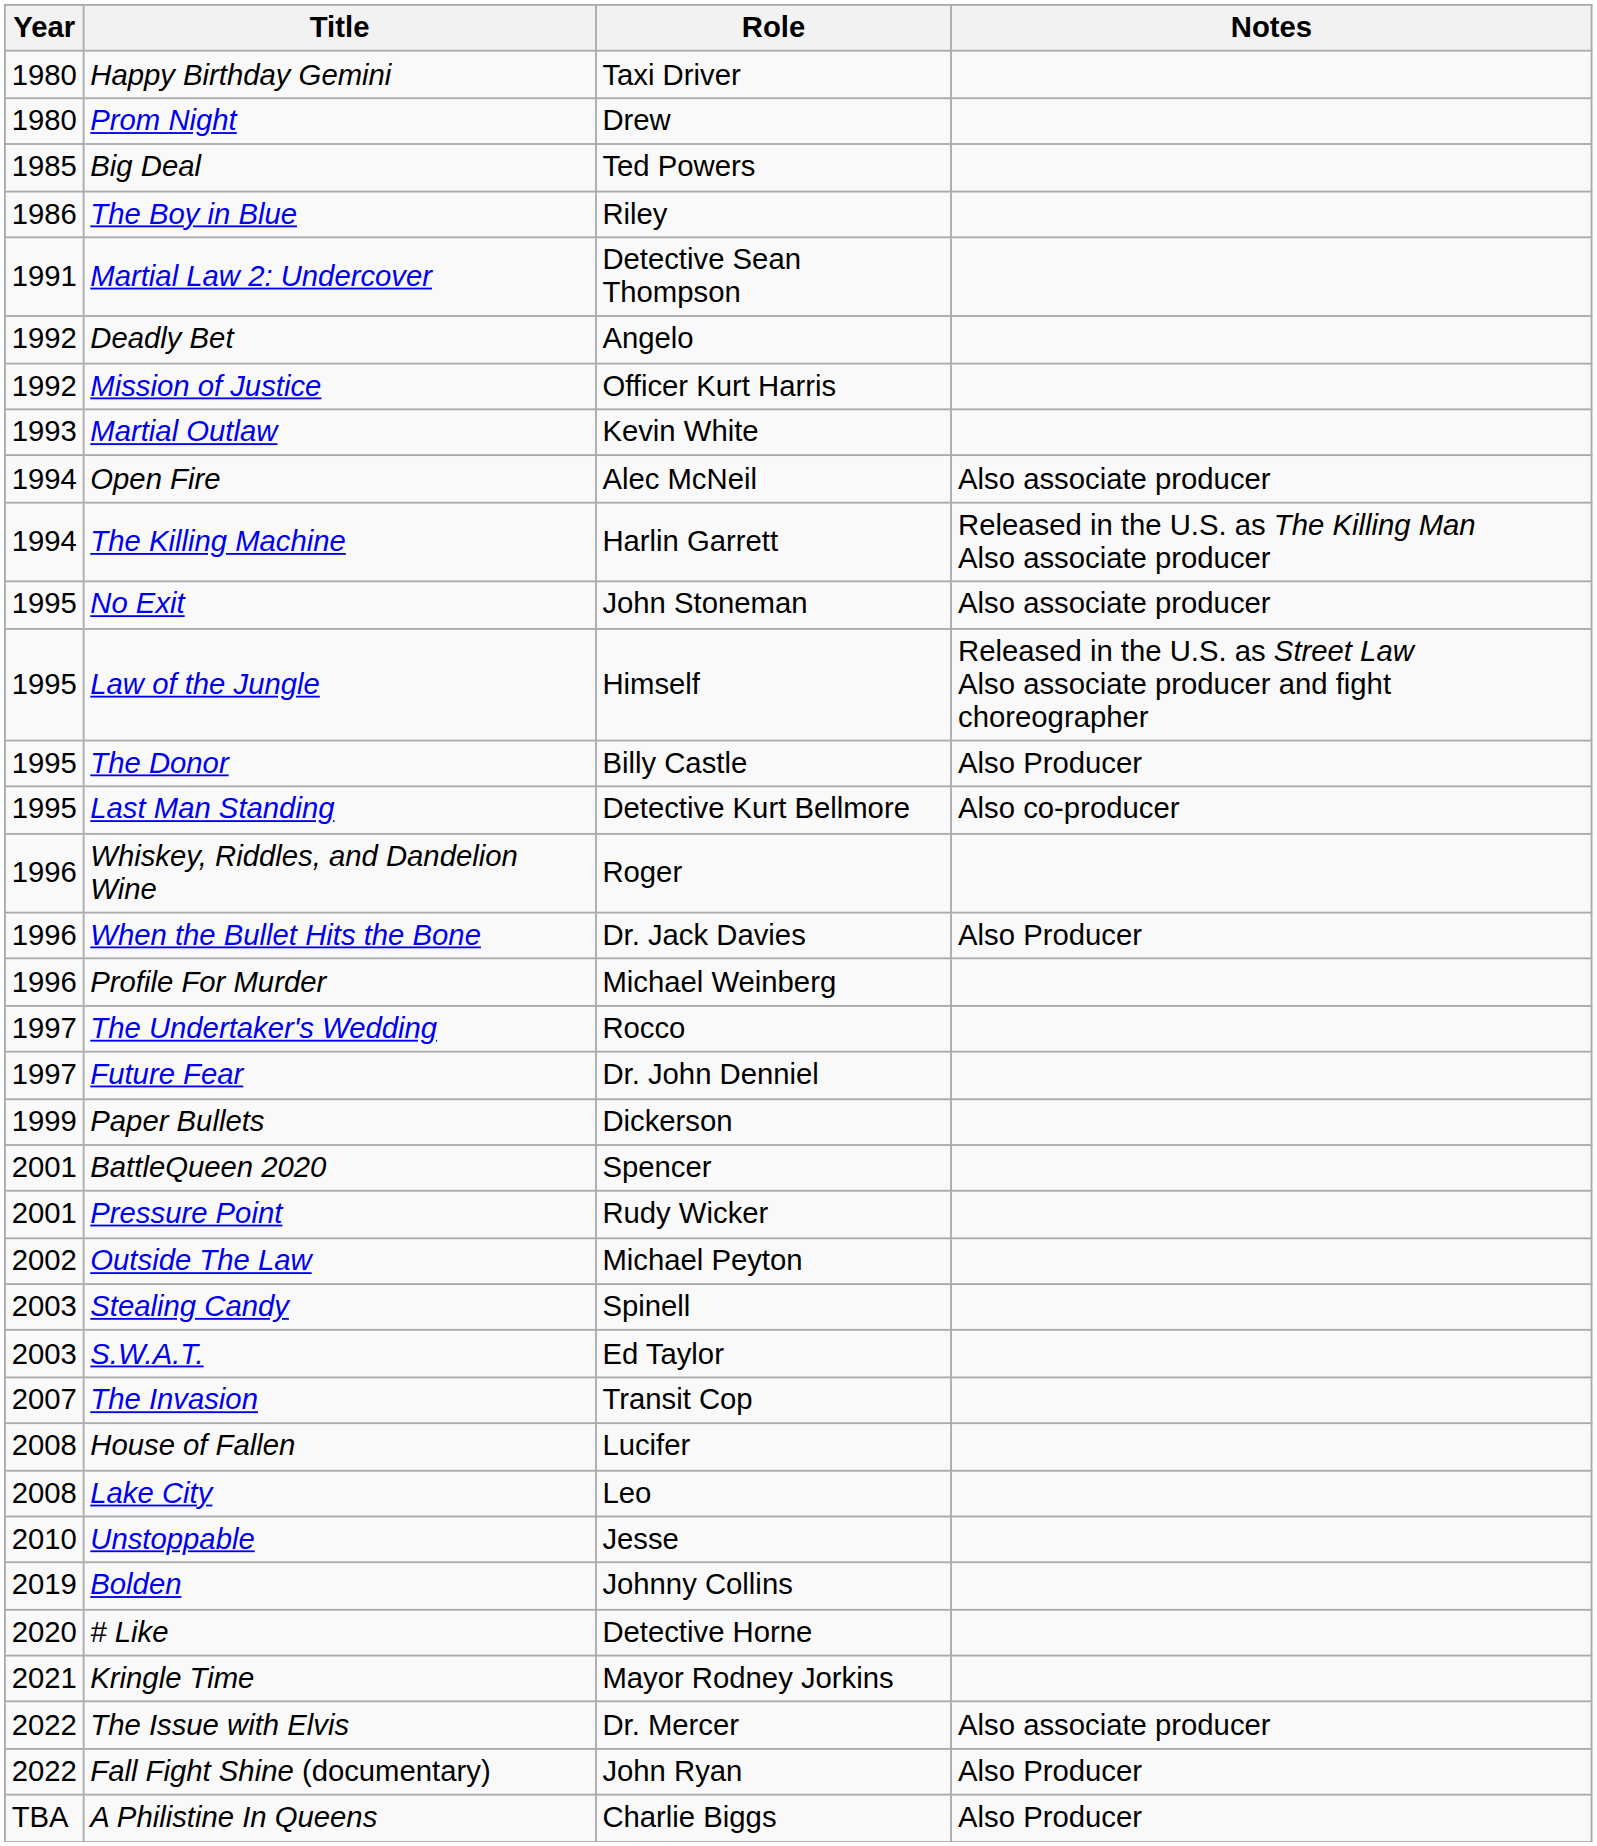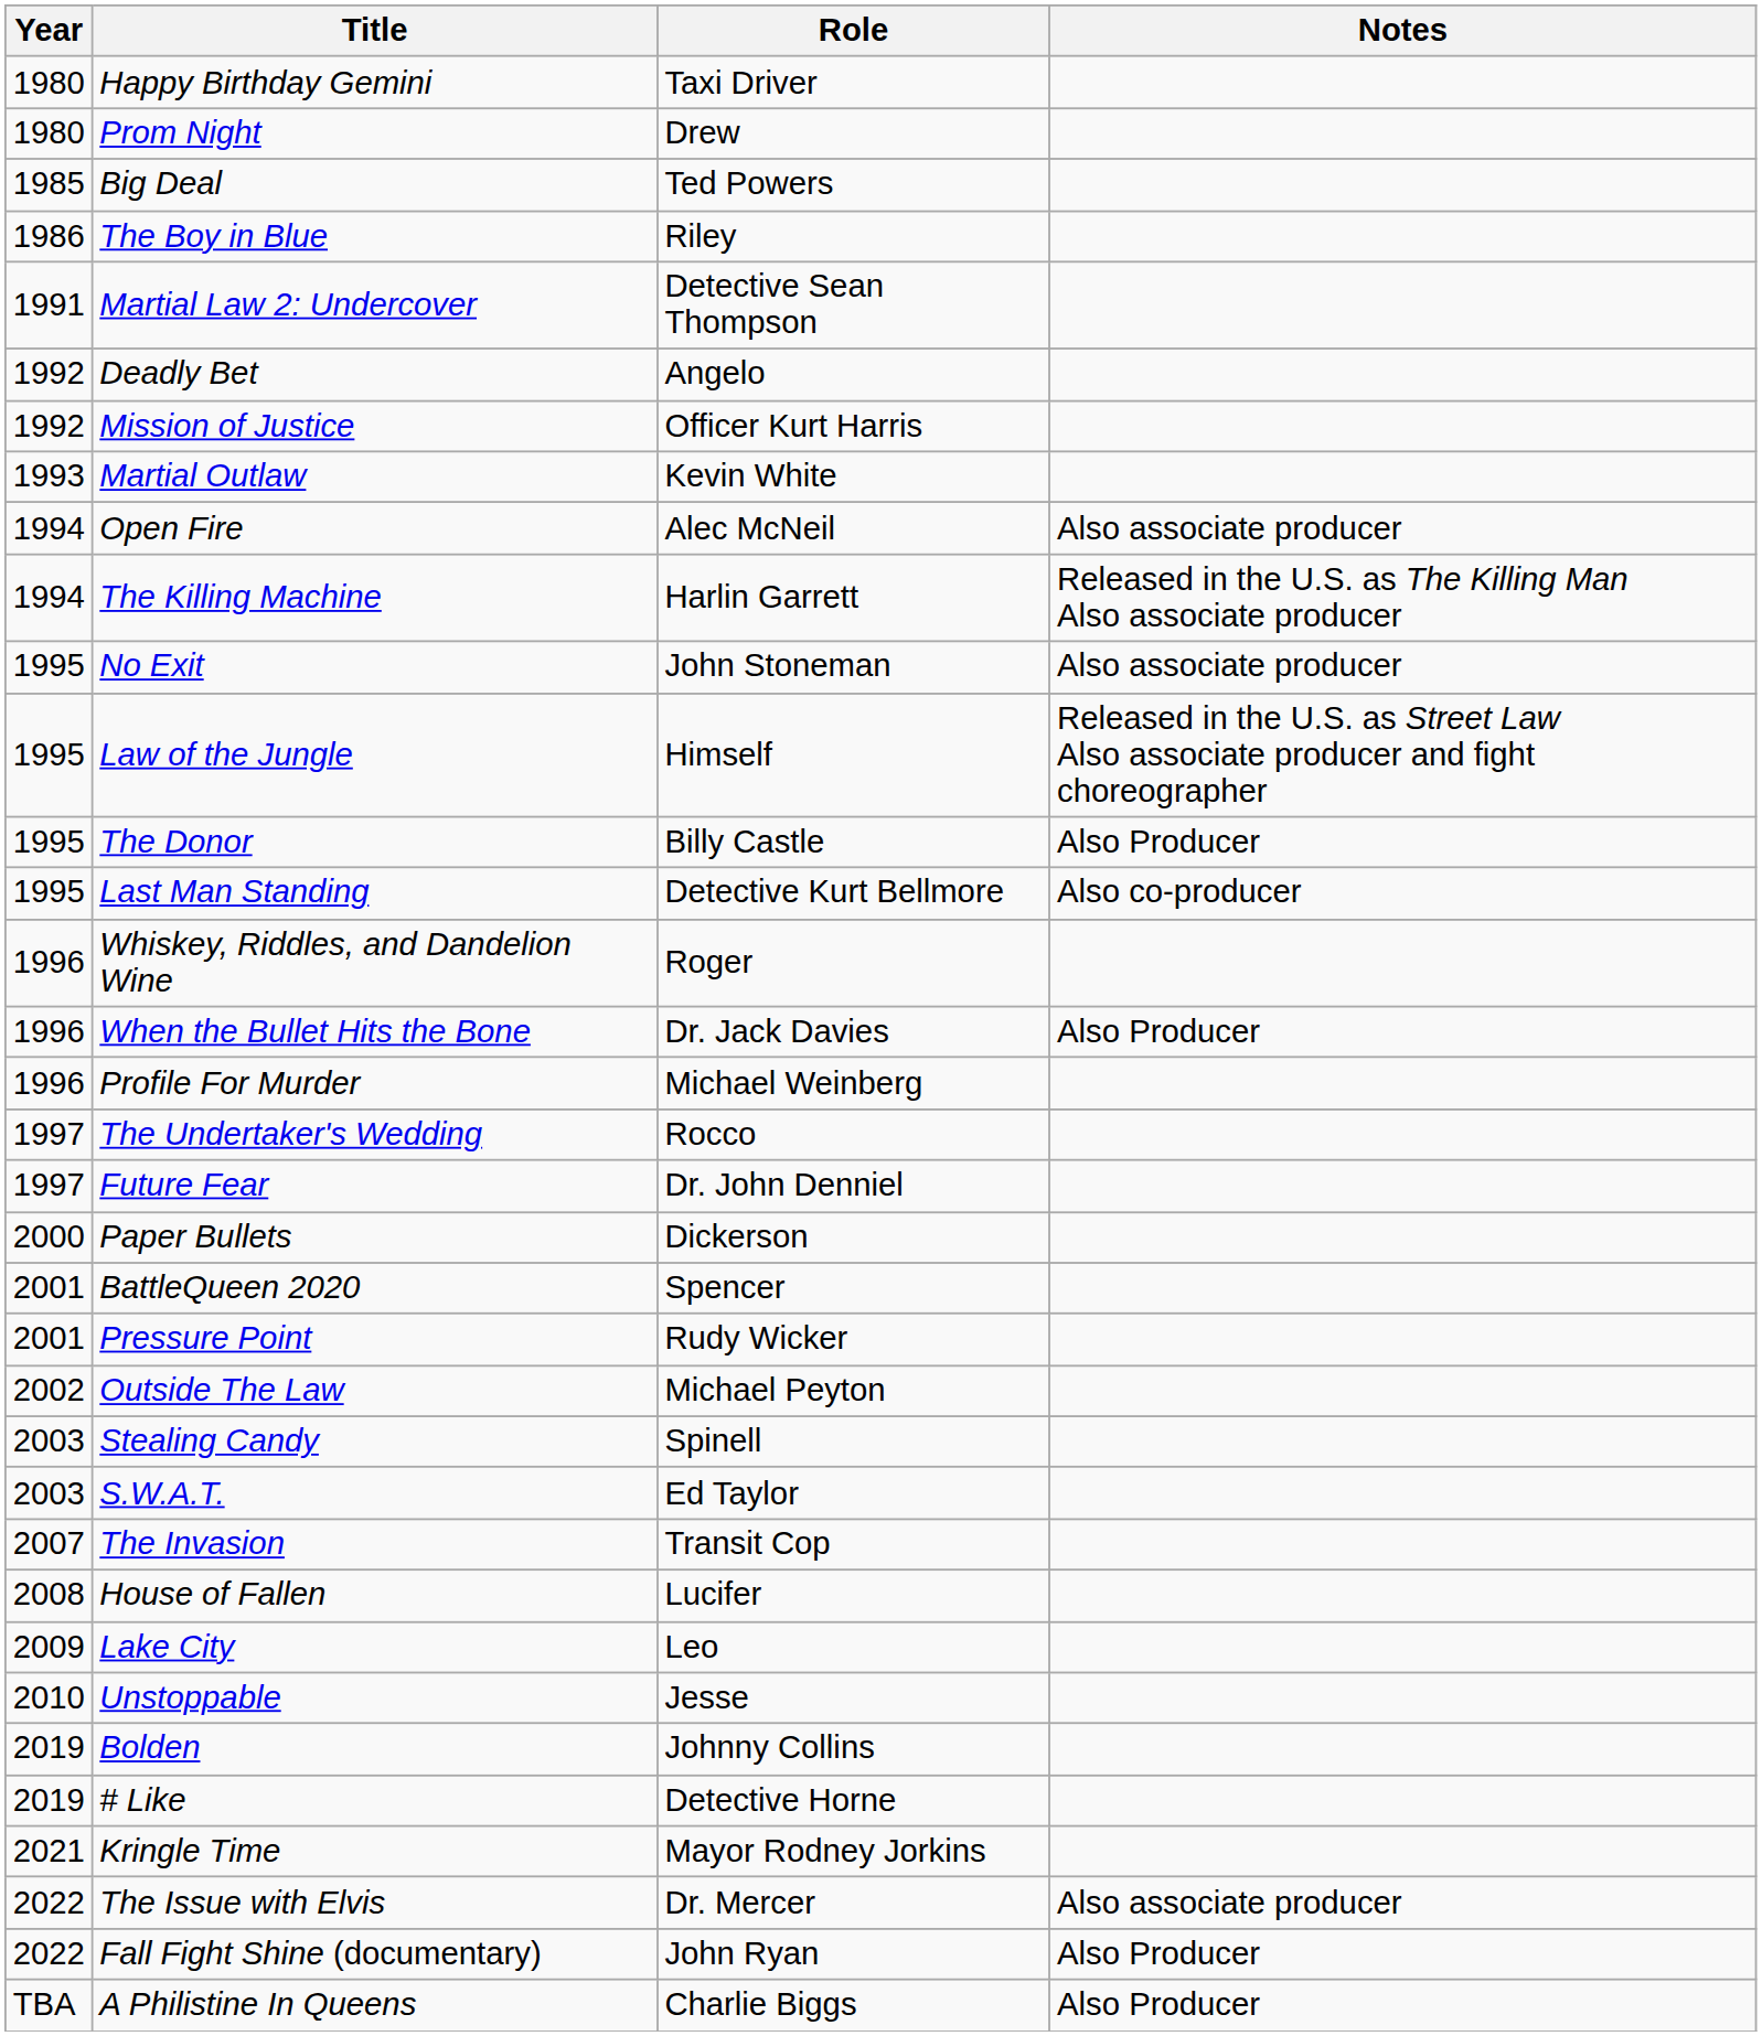Paper Bullets | Year: 1999 -> 2000
Lake City | Year: 2008 -> 2009
# Like | Year: 2020 -> 2019
